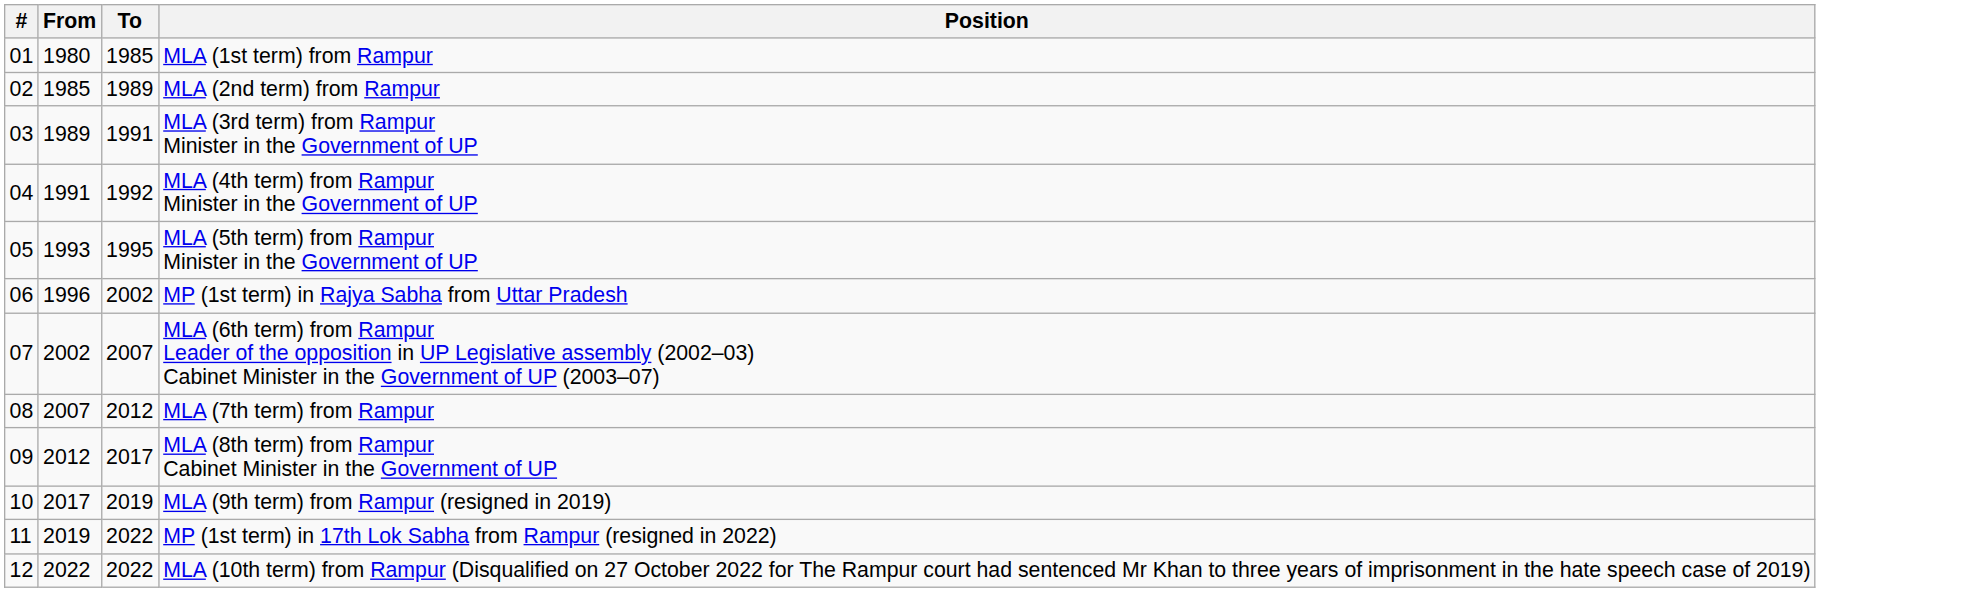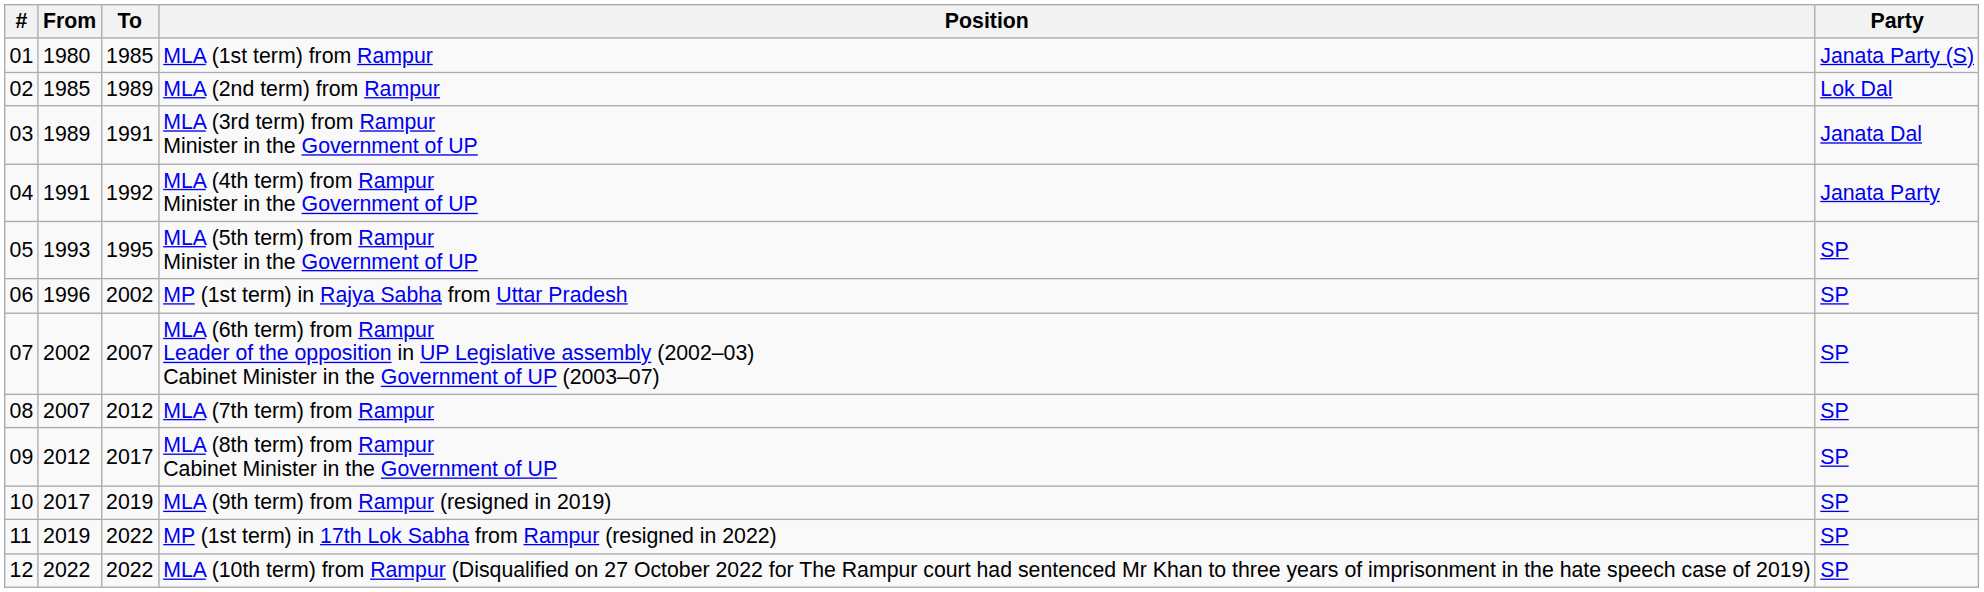+ column: Party | Janata Party (S) | Lok Dal | Janata Dal | Janata Party | SP | SP | SP | SP | SP | SP | SP | SP
